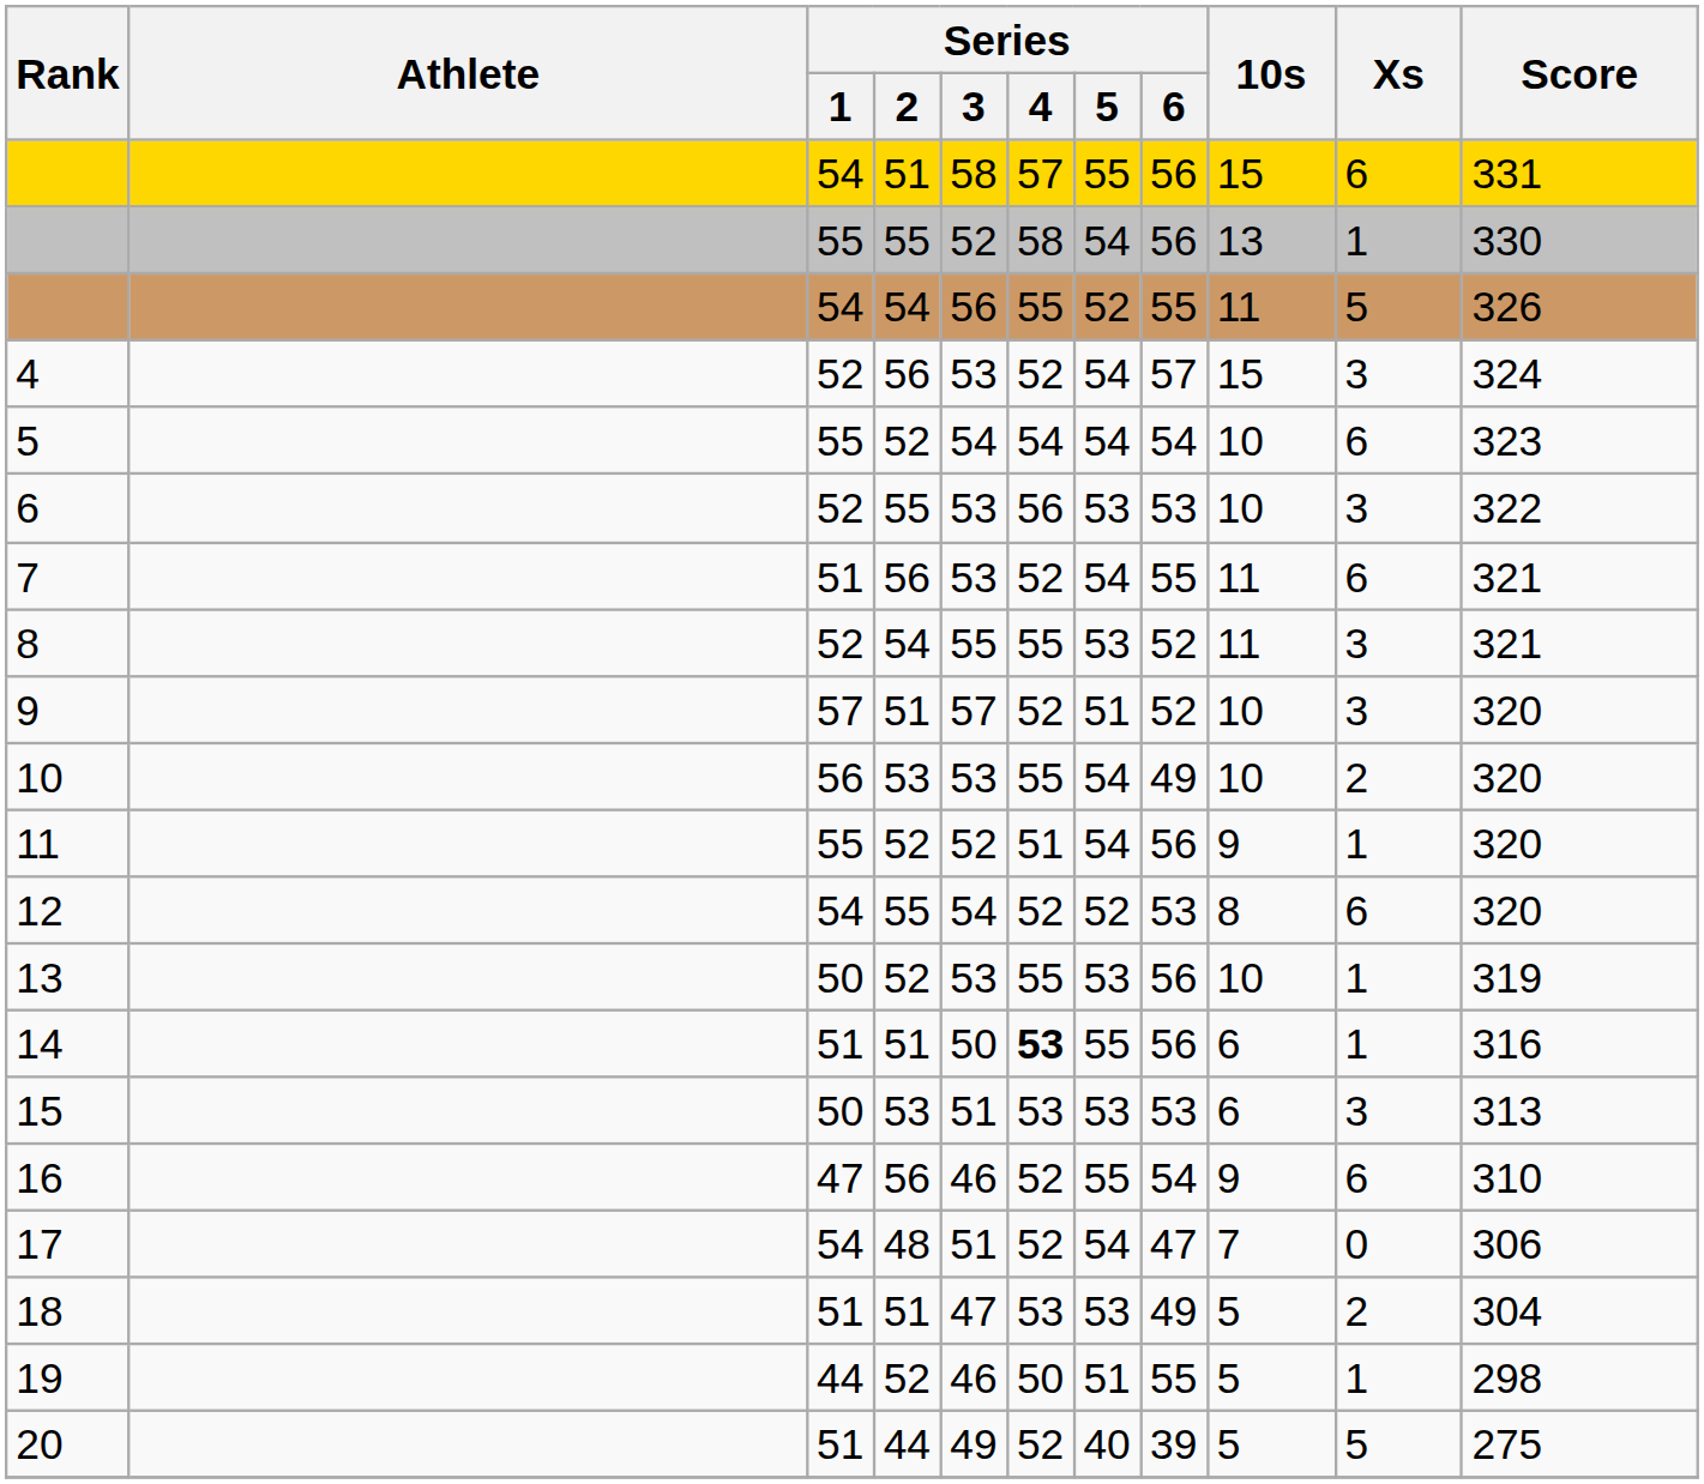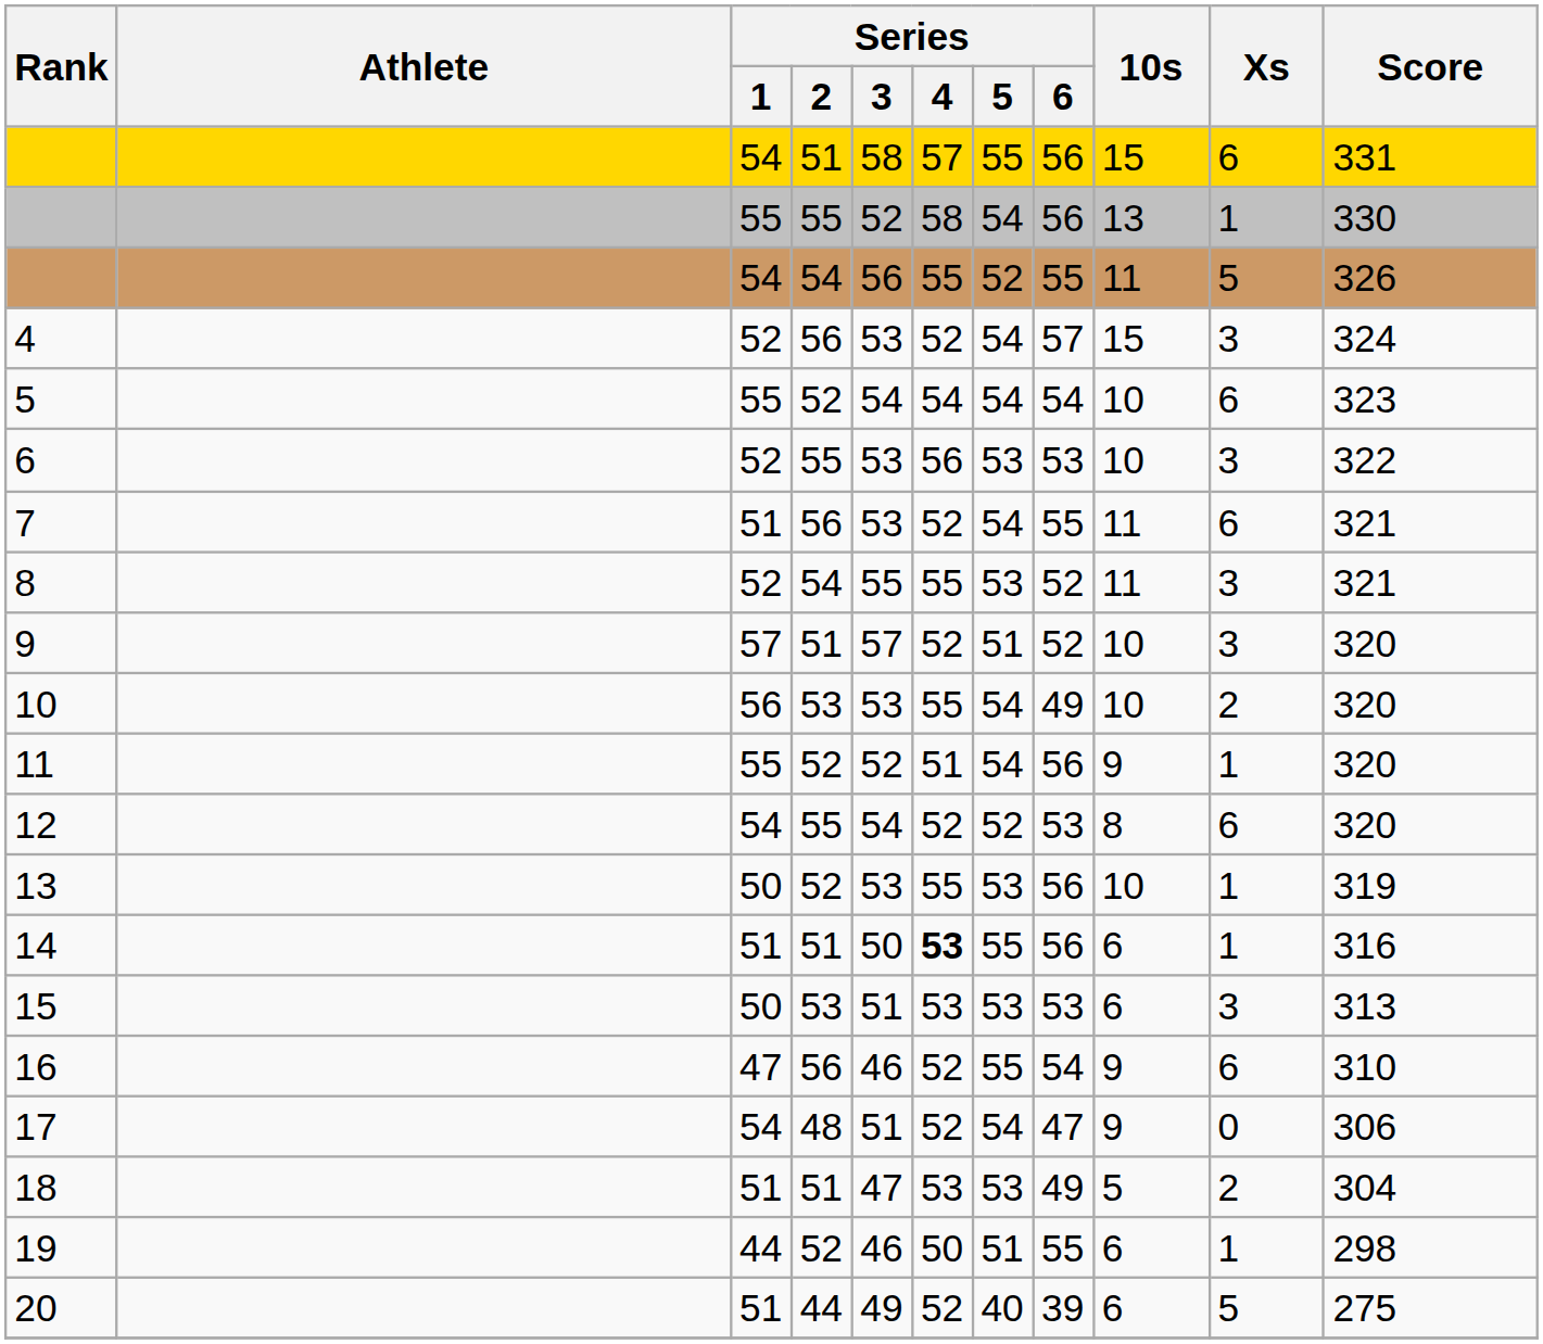17 | 10s: 7 -> 9
19 | 10s: 5 -> 6
20 | 10s: 5 -> 6
